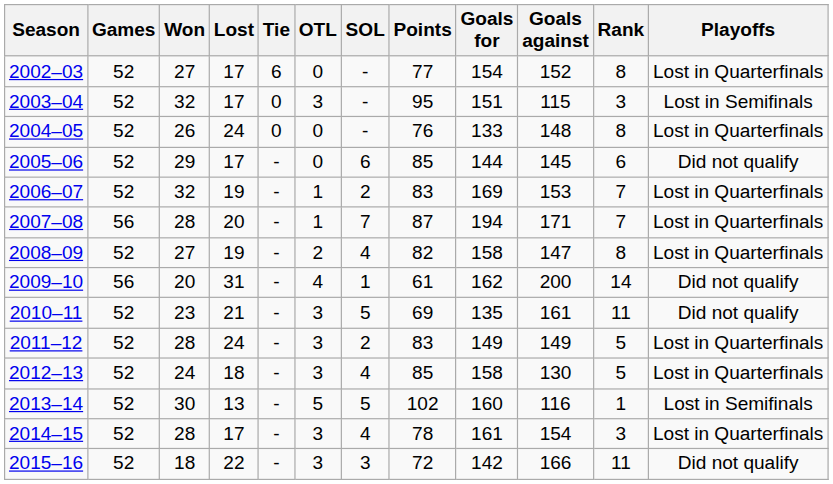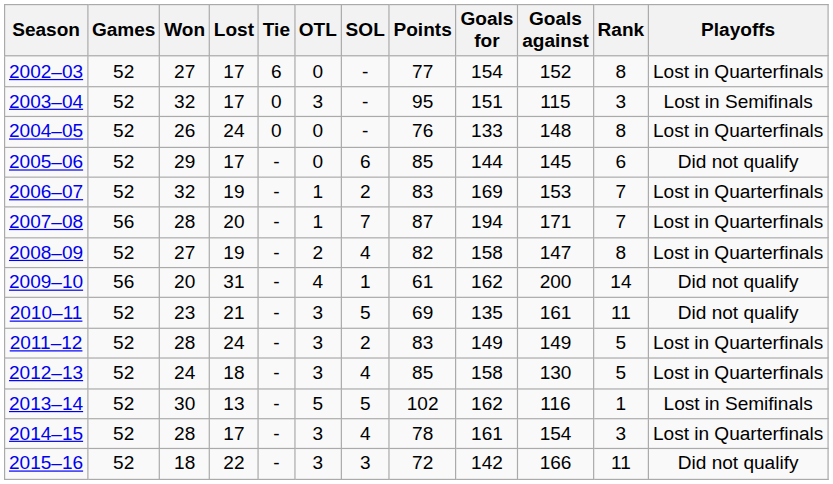2013–14 | Goals for: 160 -> 162
